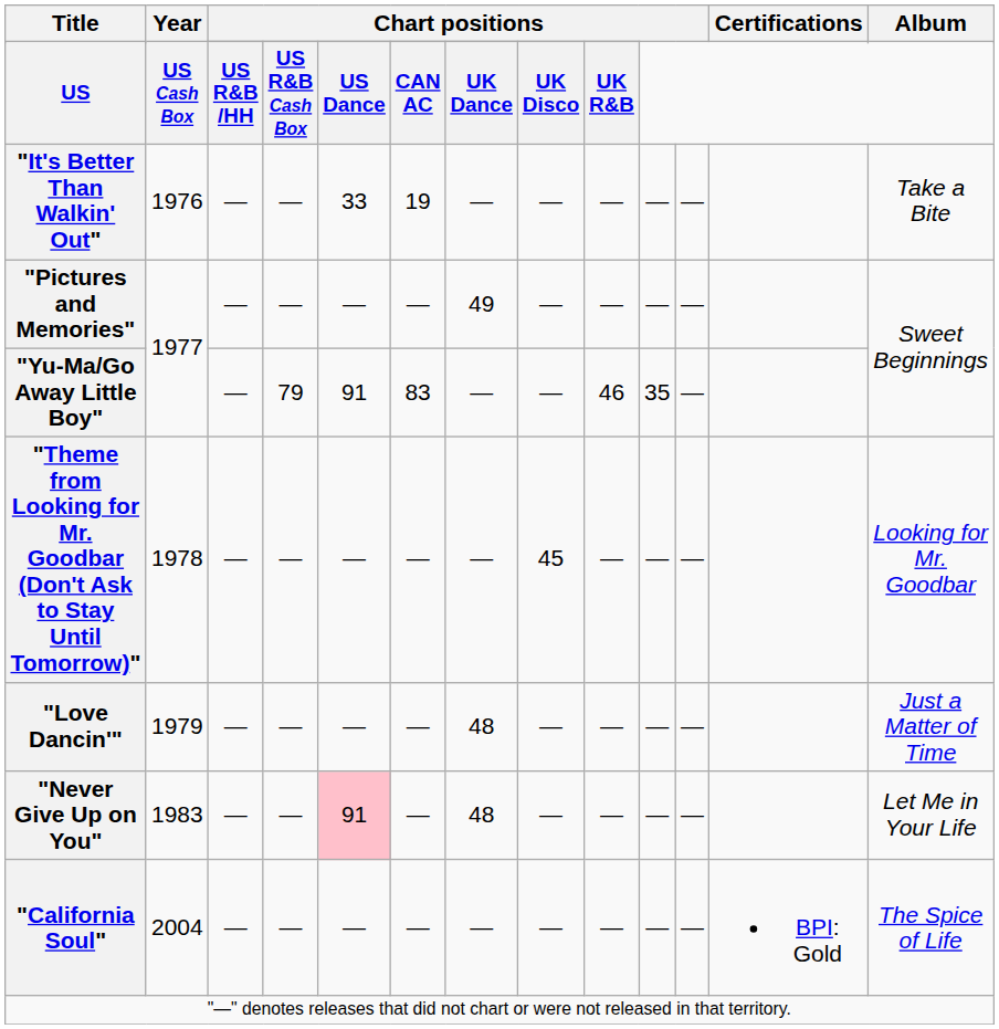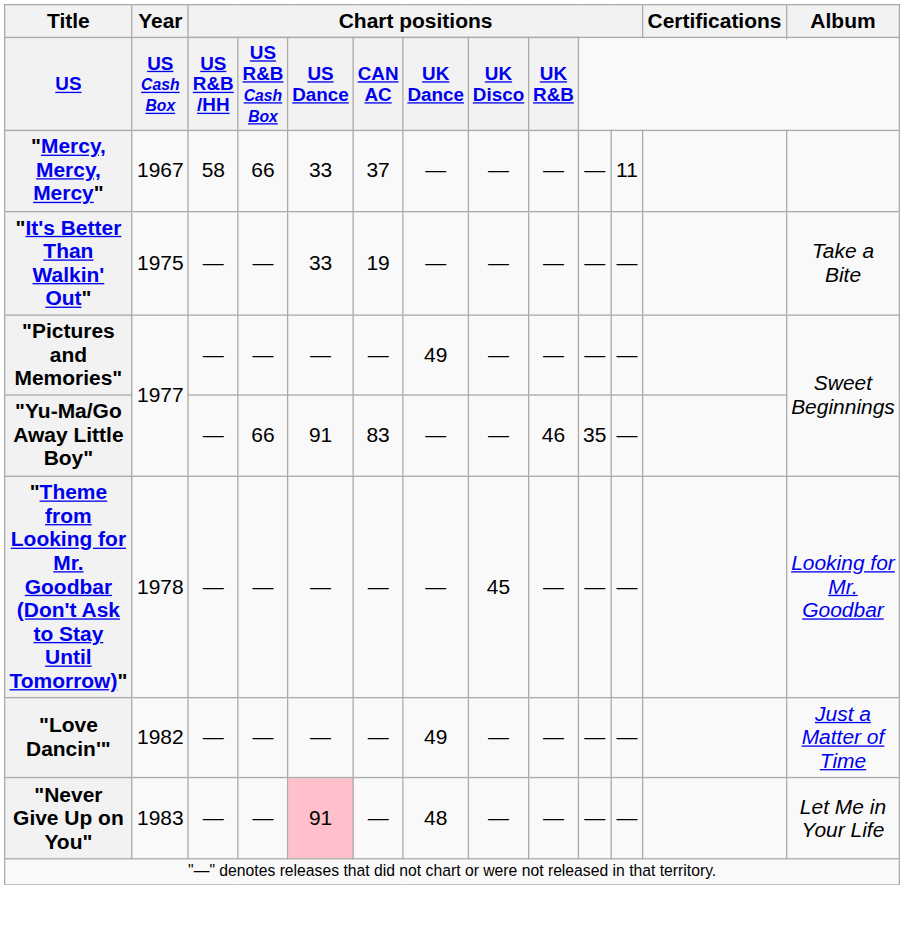+ row: "Mercy, Mercy, Mercy" | 1967 | 58 | 66 | 33 | 37 | — | — | — | — | 11
"It's Better Than Walkin' Out" | Year: 1976 -> 1975
"Yu-Ma/Go Away Little Boy" | column 4: 79 -> 66
"Love Dancin'" | Year: 1979 -> 1982
"Love Dancin'" | column 7: 48 -> 49
- row: "California Soul" | 2004 | — | — | — | — | — | — | — | — | — | BPI: Gold | The Spice of Life
